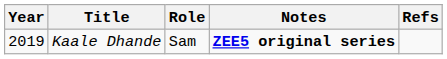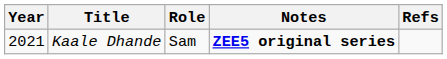Kaale Dhande | Year: 2019 -> 2021
